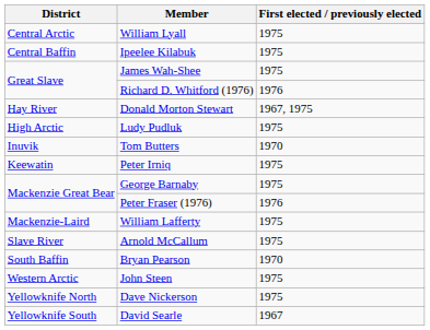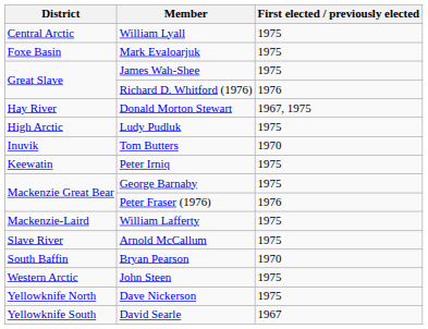- row: Central Baffin | Ipeelee Kilabuk | 1975
+ row: Foxe Basin | Mark Evaloarjuk | 1975
